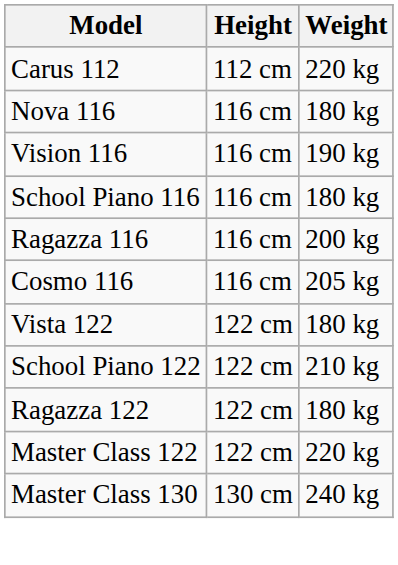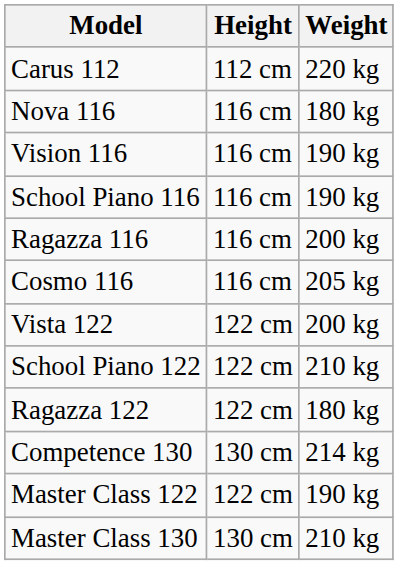School Piano 116 | Weight: 180 kg -> 190 kg
Vista 122 | Weight: 180 kg -> 200 kg
+ row: Competence 130 | 130 cm | 214 kg
Master Class 122 | Weight: 220 kg -> 190 kg
Master Class 130 | Weight: 240 kg -> 210 kg
